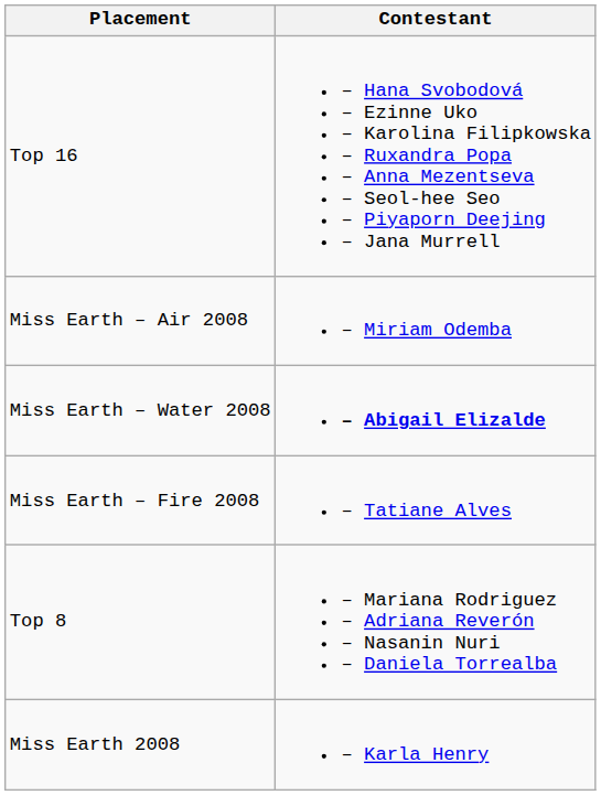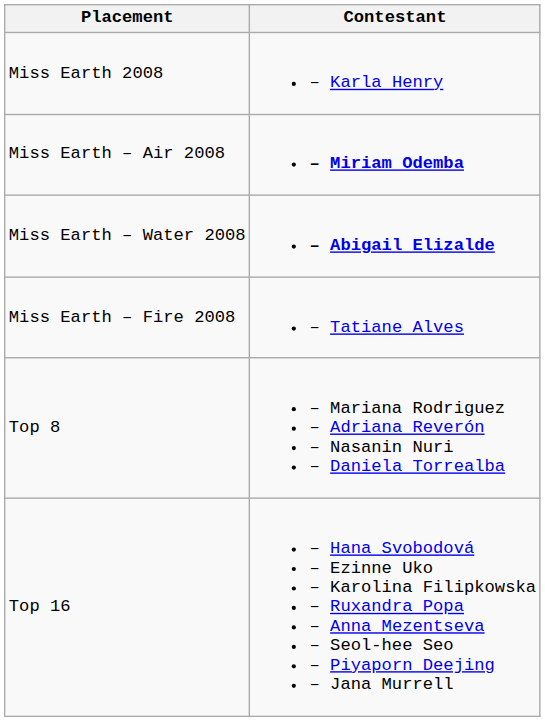rows swapped: Miss Earth 2008 <-> Top 16
Miss Earth – Air 2008 | Contestant: normal -> bold
